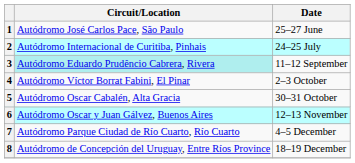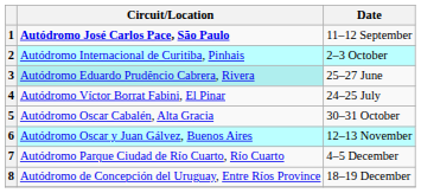1 | Circuit/Location: normal -> bold
1 | Date: 25–27 June -> 11–12 September
2 | Date: 24–25 July -> 2–3 October
3 | Date: 11–12 September -> 25–27 June
4 | Date: 2–3 October -> 24–25 July
